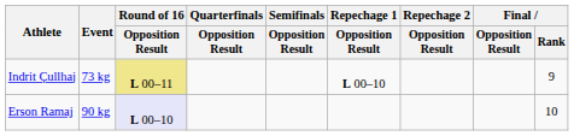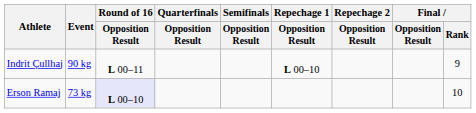Indrit Çullhaj | Event: 73 kg -> 90 kg
Indrit Çullhaj | Round of 16 / Opposition Result: khaki background -> no background
Erson Ramaj | Event: 90 kg -> 73 kg
